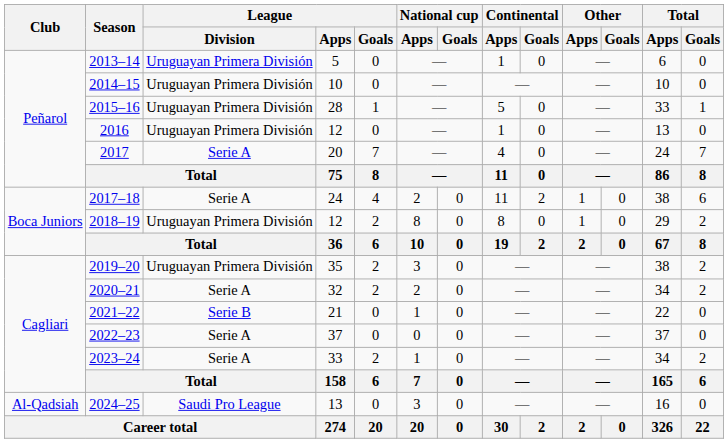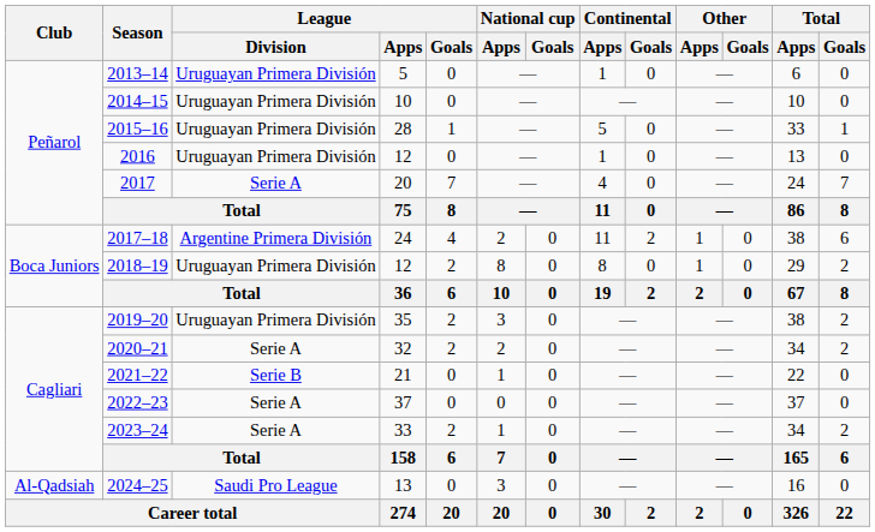2017–18 | League / Division: Serie A -> Argentine Primera División
